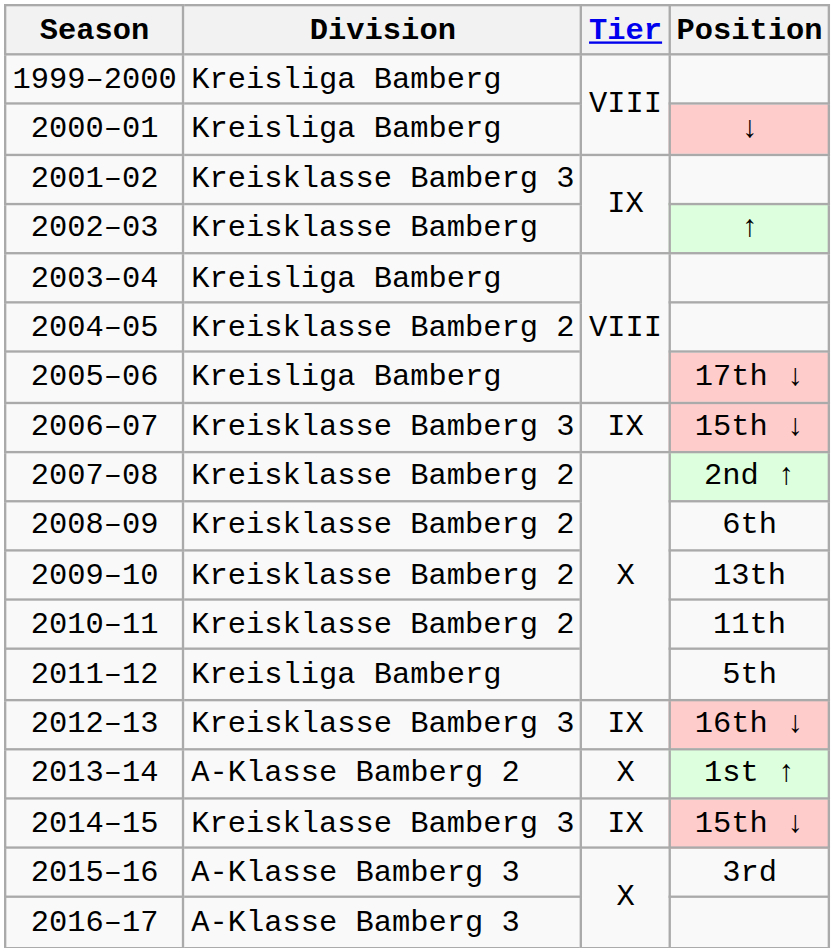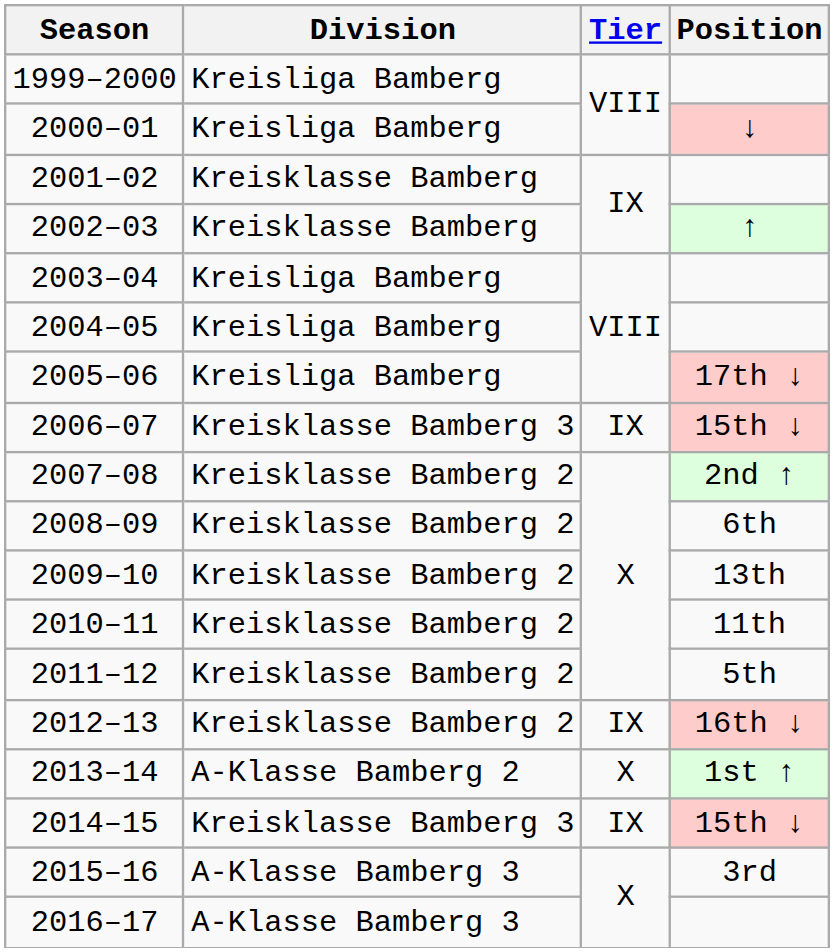2001–02 | Division: Kreisklasse Bamberg 3 -> Kreisklasse Bamberg
2004–05 | Division: Kreisklasse Bamberg 2 -> Kreisliga Bamberg
2011–12 | Division: Kreisliga Bamberg -> Kreisklasse Bamberg 2
2012–13 | Division: Kreisklasse Bamberg 3 -> Kreisklasse Bamberg 2
